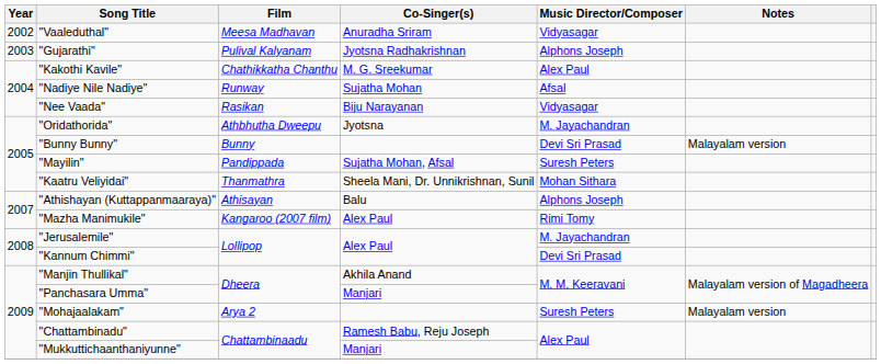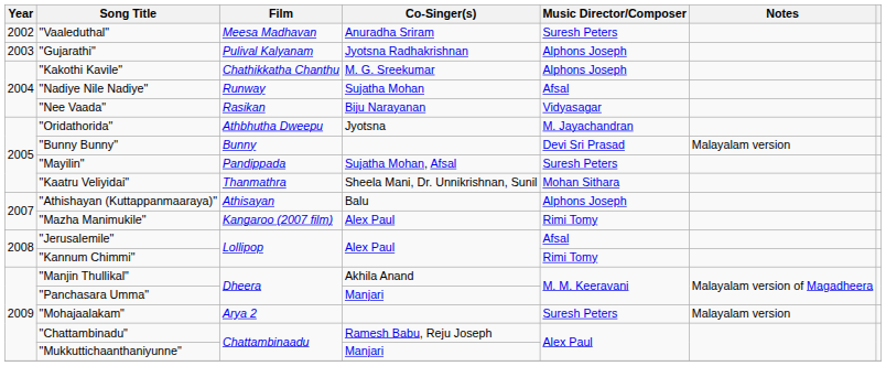"Vaaleduthal" | Music Director/Composer: Vidyasagar -> Suresh Peters
"Kakothi Kavile" | Music Director/Composer: Alex Paul -> Alphons Joseph
"Jerusalemile" | Music Director/Composer: M. Jayachandran -> Afsal
"Kannum Chimmi" | Music Director/Composer: Devi Sri Prasad -> Rimi Tomy
